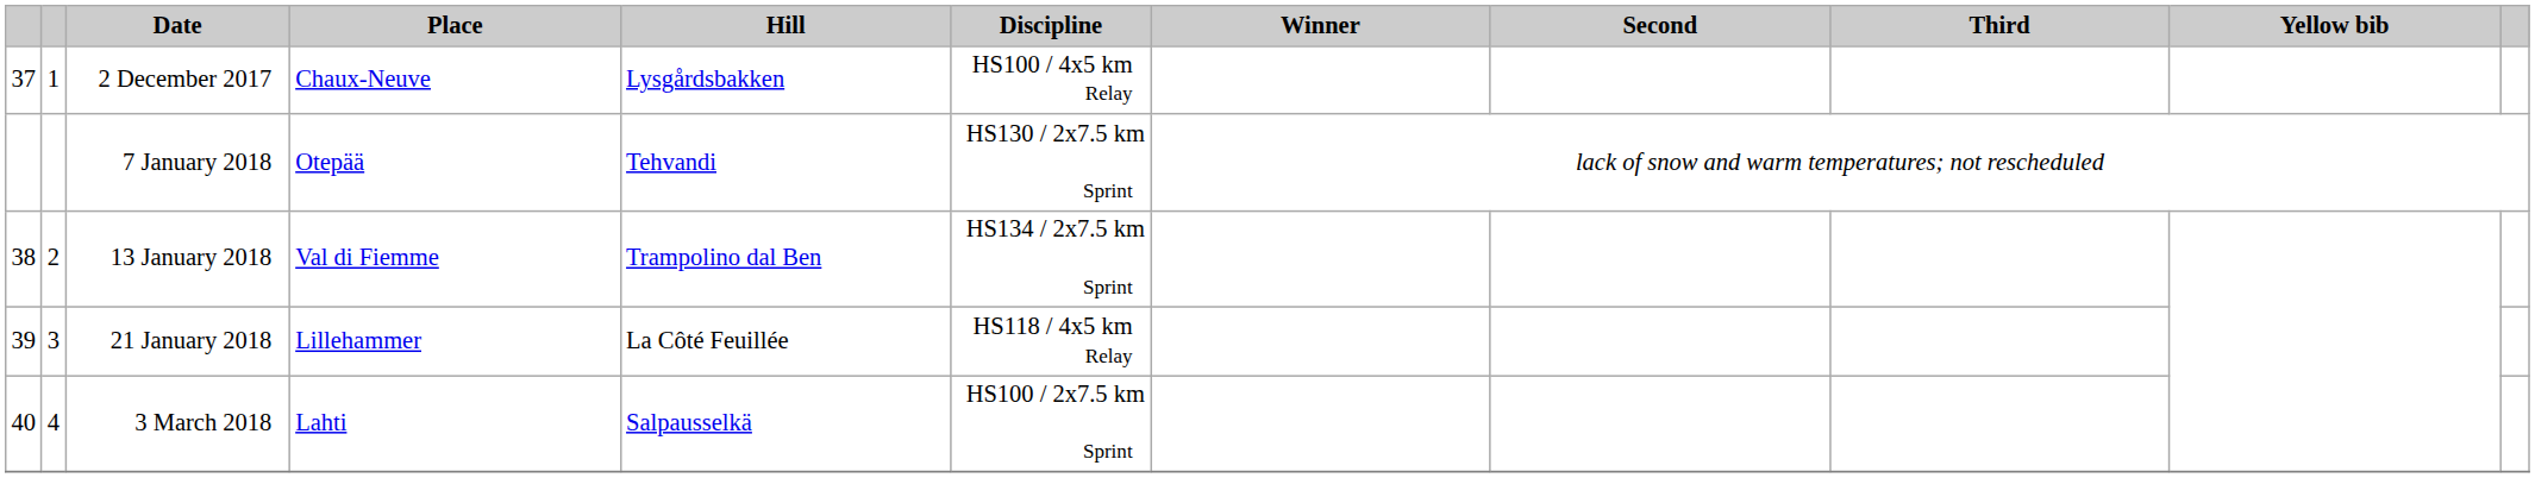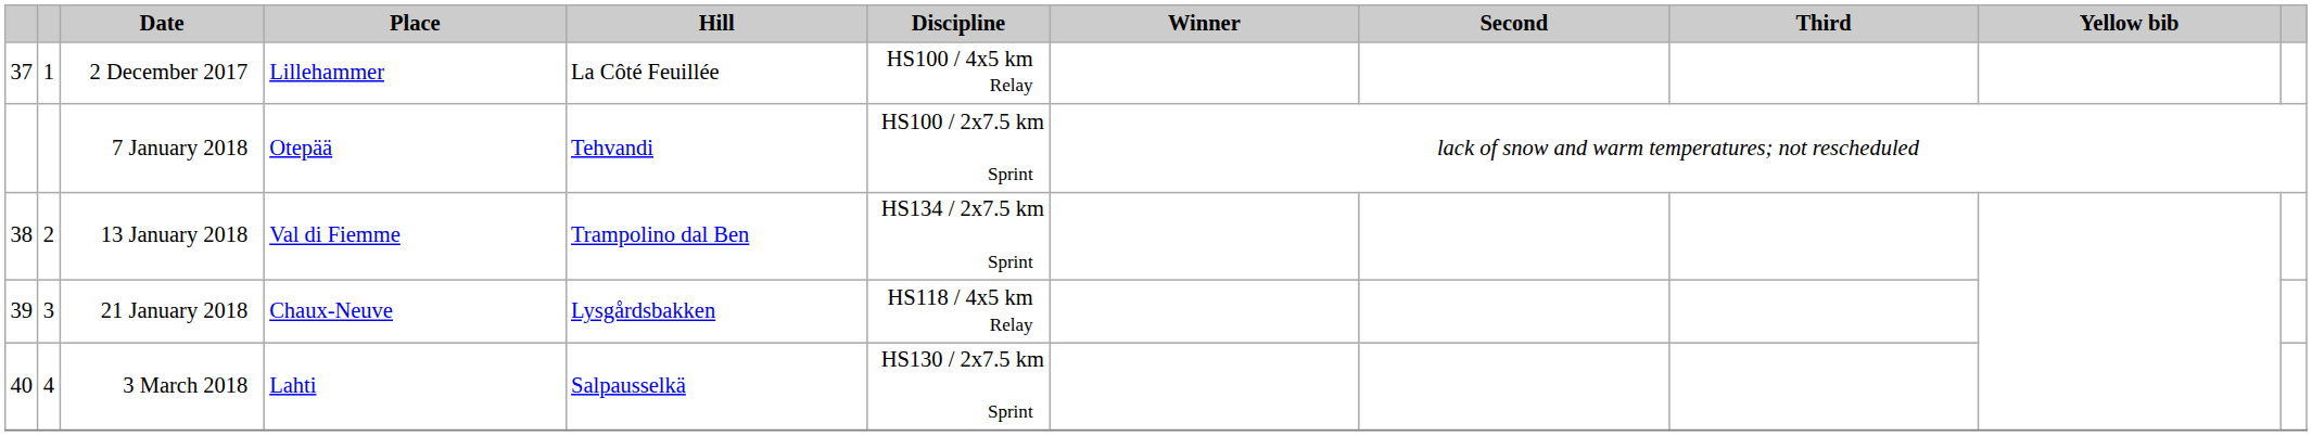2 December 2017 | Place: Chaux-Neuve -> Lillehammer
2 December 2017 | Hill: Lysgårdsbakken -> La Côté Feuillée
7 January 2018 | Discipline: HS130 / 2x7.5 km Sprint -> HS100 / 2x7.5 km Sprint
21 January 2018 | Place: Lillehammer -> Chaux-Neuve
21 January 2018 | Hill: La Côté Feuillée -> Lysgårdsbakken
3 March 2018 | Discipline: HS100 / 2x7.5 km Sprint -> HS130 / 2x7.5 km Sprint
